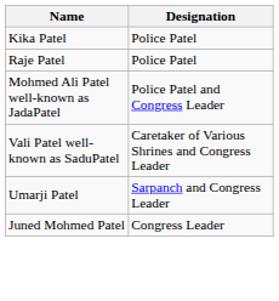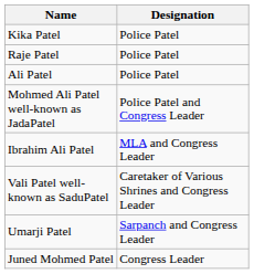+ row: Ali Patel | Police Patel
+ row: Ibrahim Ali Patel | MLA and Congress Leader
